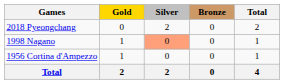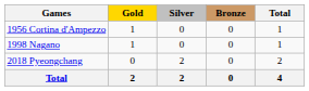rows swapped: 1956 Cortina d'Ampezzo <-> 2018 Pyeongchang
1998 Nagano | Silver: lightsalmon background -> no background
